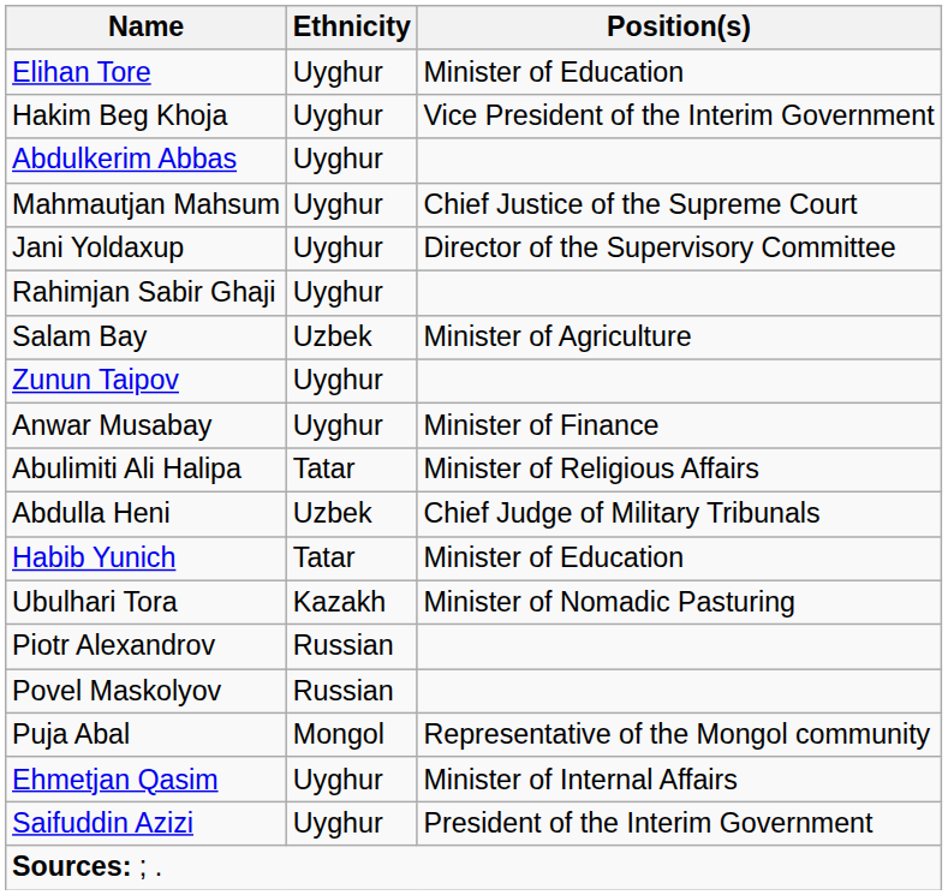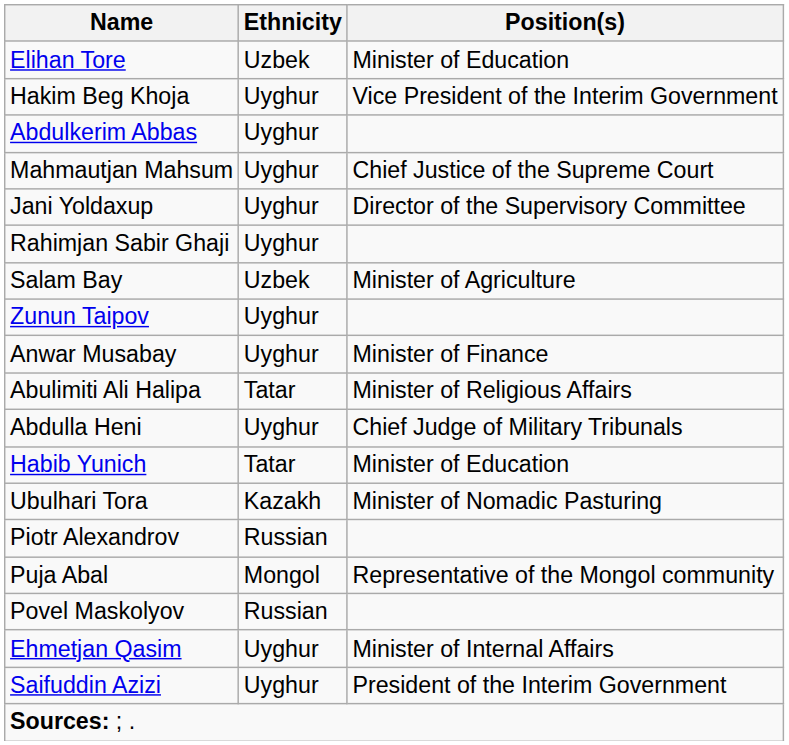Elihan Tore | Ethnicity: Uyghur -> Uzbek
Abdulla Heni | Ethnicity: Uzbek -> Uyghur
rows swapped: Povel Maskolyov <-> Puja Abal
